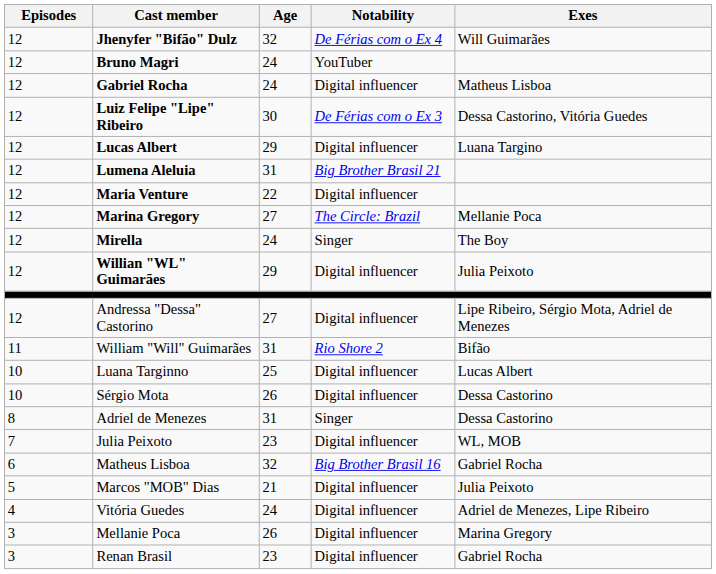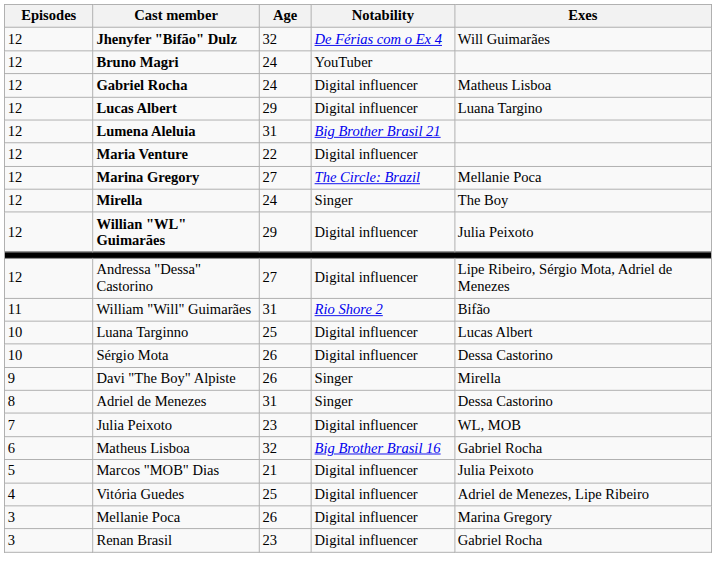- row: 12 | Luiz Felipe "Lipe" Ribeiro | 30 | De Férias com o Ex 3 | Dessa Castorino, Vitória Guedes
+ row: 9 | Davi "The Boy" Alpiste | 26 | Singer | Mirella
Vitória Guedes | Age: 24 -> 25
